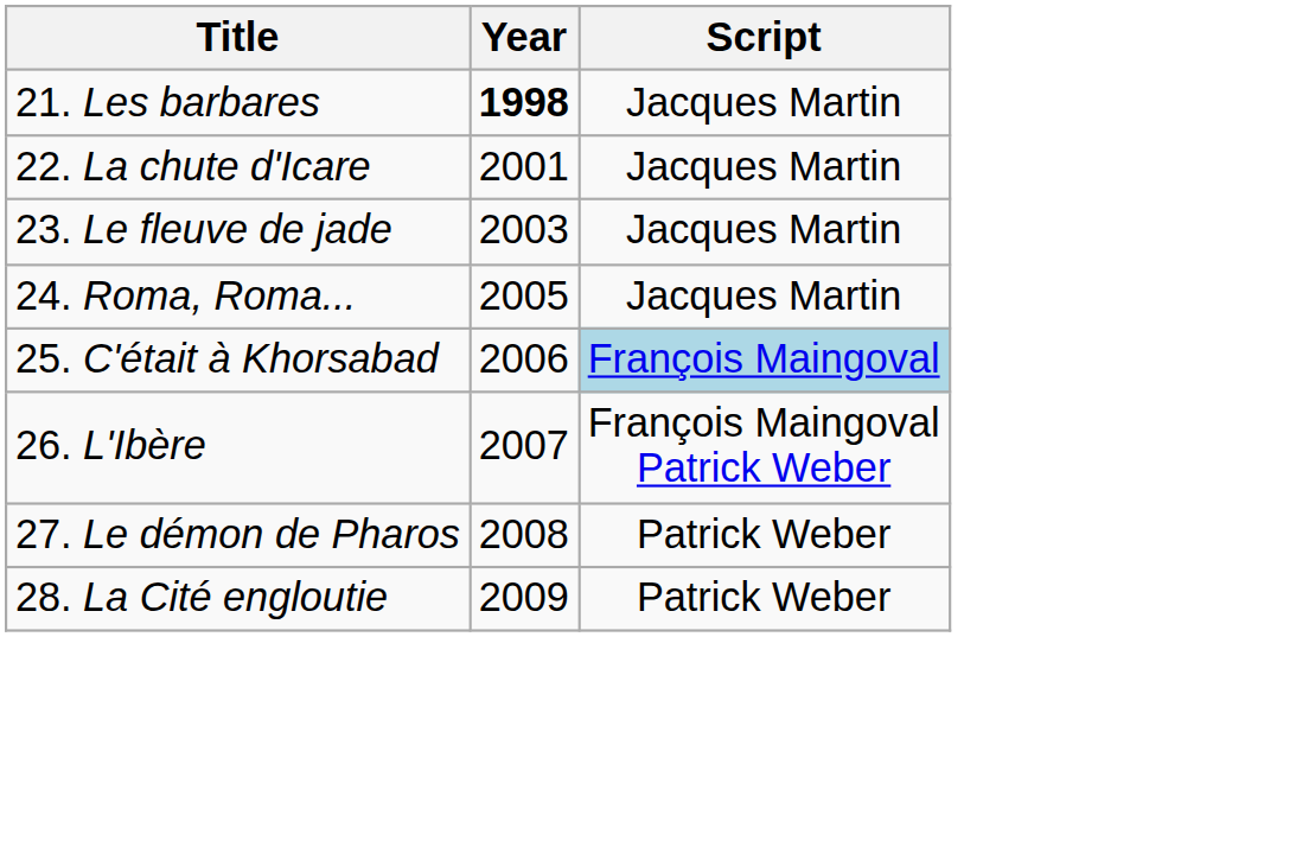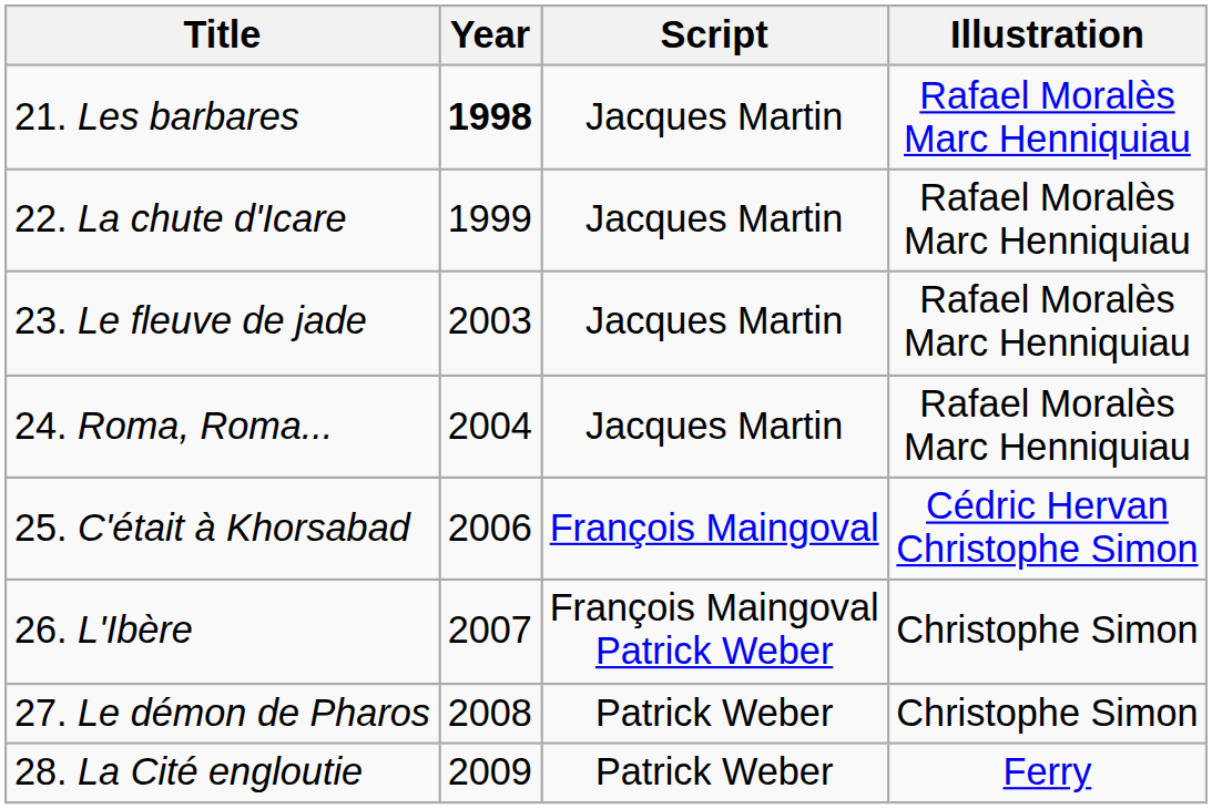+ column: Illustration | Rafael Moralès Marc Henniquiau | Rafael Moralès Marc Henniquiau | Rafael Moralès Marc Henniquiau | Rafael Moralès Marc Henniquiau | Cédric Hervan Christophe Simon | Christophe Simon | Christophe Simon | Ferry
22. La chute d'Icare | Year: 2001 -> 1999
24. Roma, Roma... | Year: 2005 -> 2004
25. C'était à Khorsabad | Script: lightblue background -> no background
